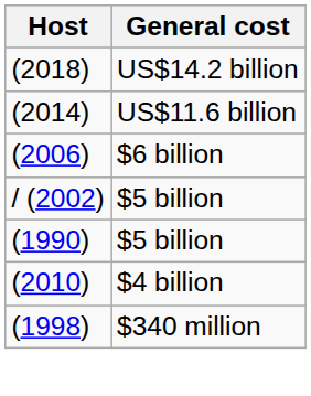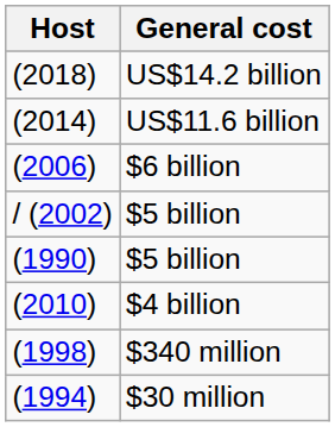+ row: (1994) | $30 million
